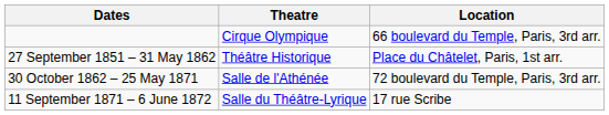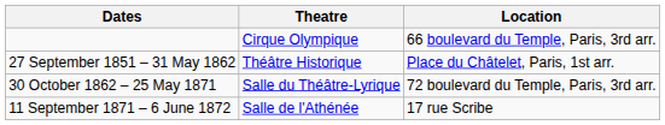30 October 1862 – 25 May 1871 | Theatre: Salle de l'Athénée -> Salle du Théâtre-Lyrique
11 September 1871 – 6 June 1872 | Theatre: Salle du Théâtre-Lyrique -> Salle de l'Athénée
